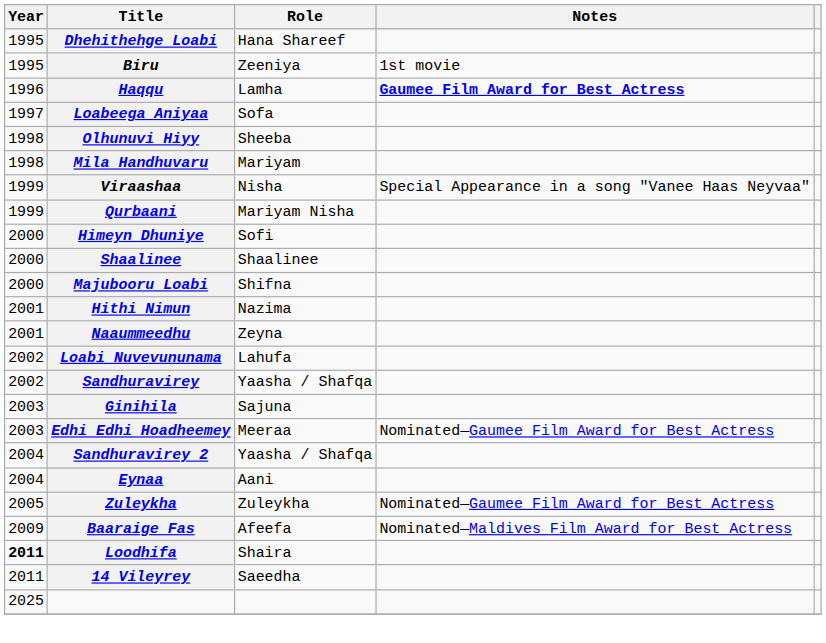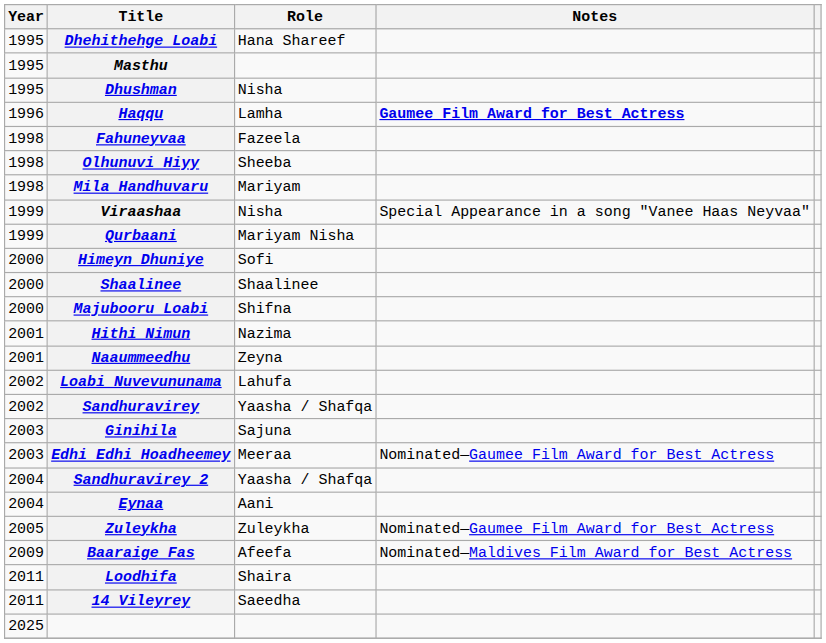- row: 1995 | Biru | Zeeniya | 1st movie
+ row: 1995 | Masthu
+ row: 1995 | Dhushman | Nisha
- row: 1997 | Loabeega Aniyaa | Sofa
+ row: 1998 | Fahuneyvaa | Fazeela
Loodhifa | Year: bold -> normal
